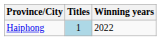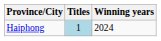Haiphong | Winning years: 2022 -> 2024
